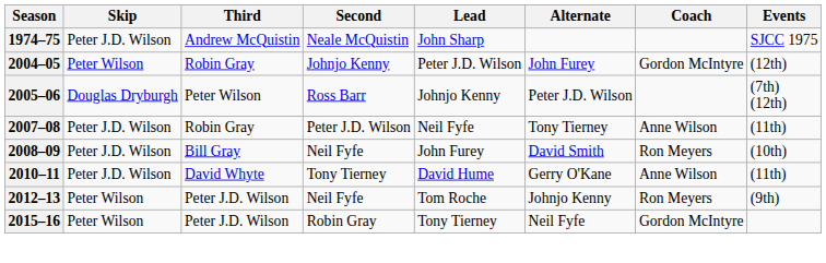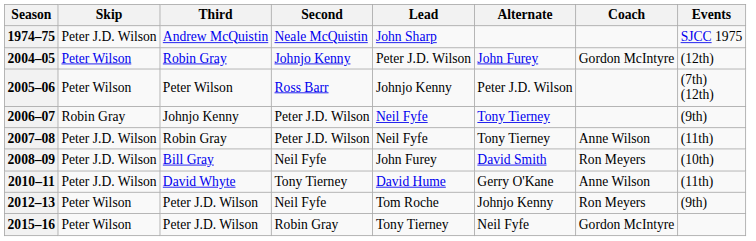2005–06 | Skip: Douglas Dryburgh -> Peter Wilson
+ row: 2006–07 | Robin Gray | Johnjo Kenny | Peter J.D. Wilson | Neil Fyfe | Tony Tierney | (9th)
